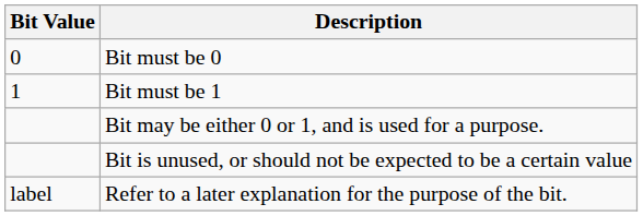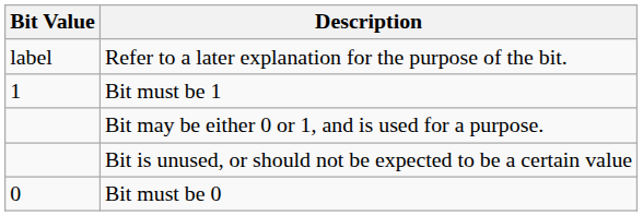rows swapped: Bit must be 0 <-> Refer to a later explanation for the purpose of the bit.
